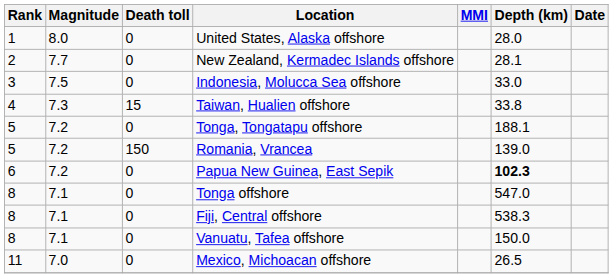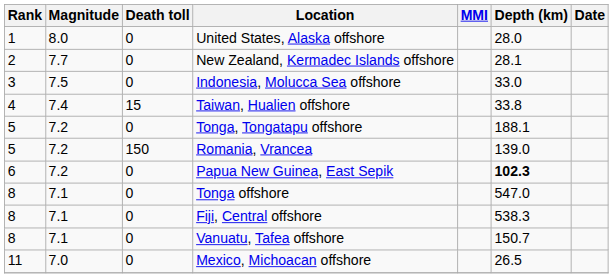Taiwan, Hualien offshore | Magnitude: 7.3 -> 7.4
Vanuatu, Tafea offshore | Depth (km): 150.0 -> 150.7
